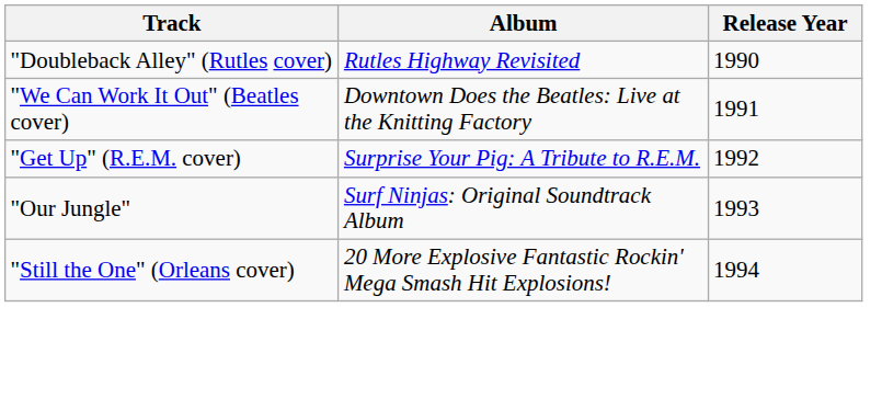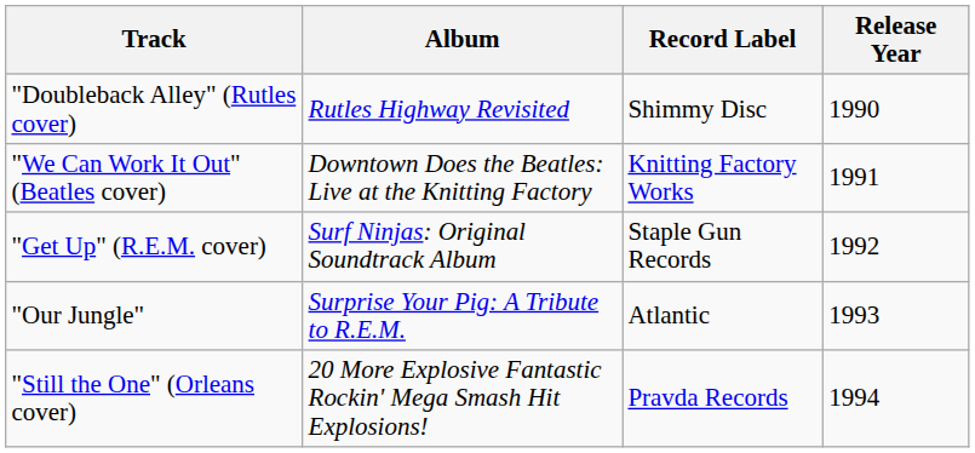+ column: Record Label | Shimmy Disc | Knitting Factory Works | Staple Gun Records | Atlantic | Pravda Records
"Get Up" (R.E.M. cover) | Album: Surprise Your Pig: A Tribute to R.E.M. -> Surf Ninjas: Original Soundtrack Album
"Our Jungle" | Album: Surf Ninjas: Original Soundtrack Album -> Surprise Your Pig: A Tribute to R.E.M.
